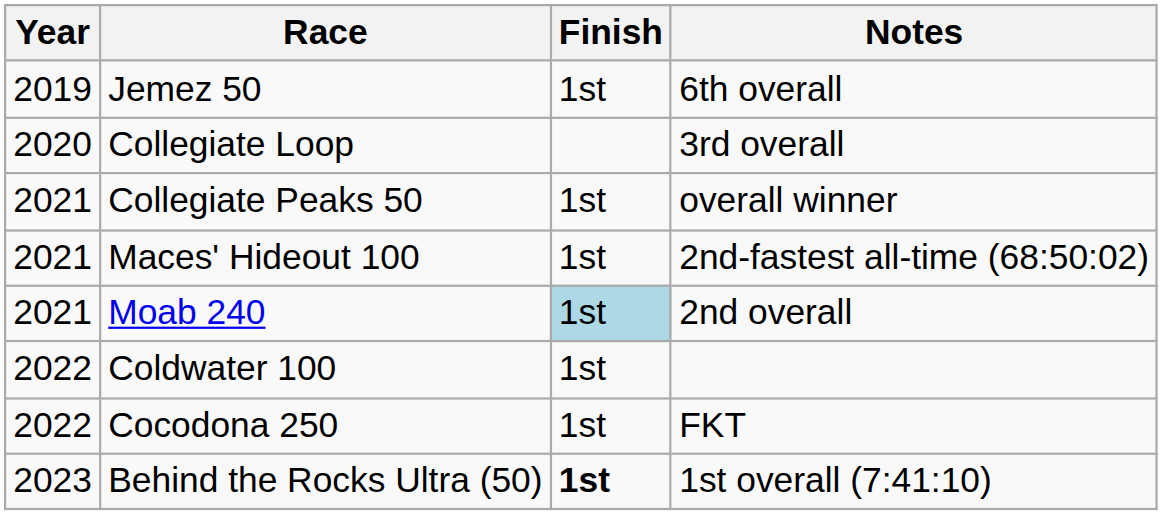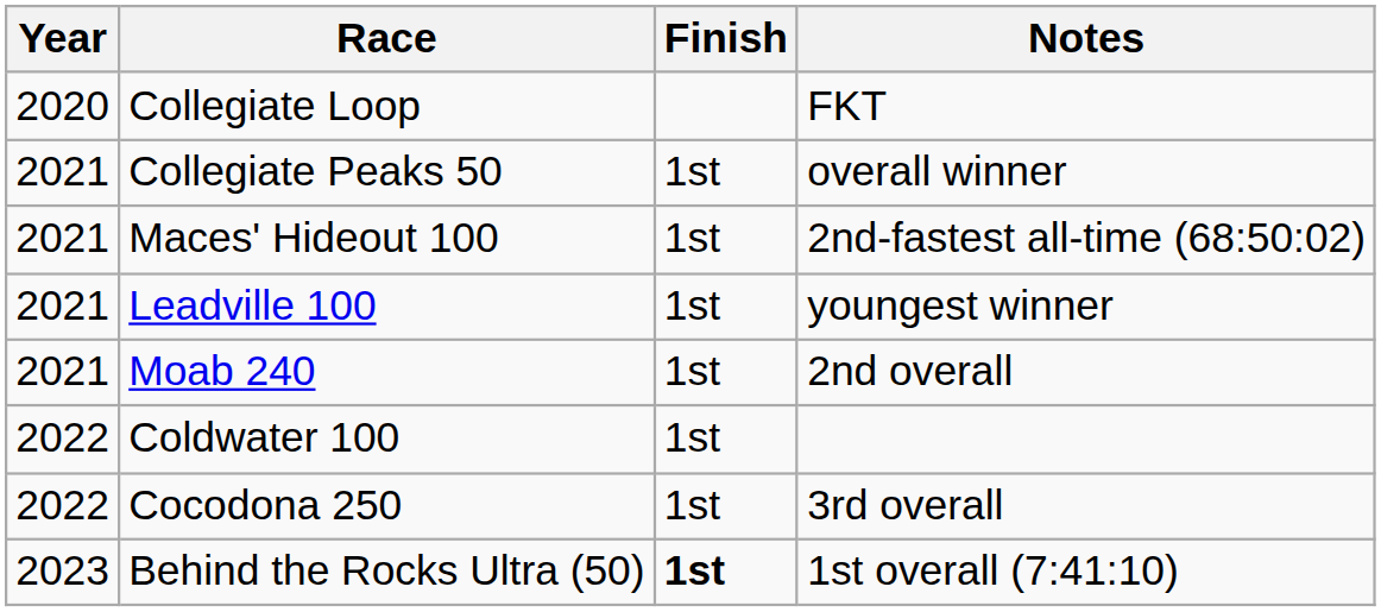- row: 2019 | Jemez 50 | 1st | 6th overall
Collegiate Loop | Notes: 3rd overall -> FKT
+ row: 2021 | Leadville 100 | 1st | youngest winner
Moab 240 | Finish: lightblue background -> no background
Cocodona 250 | Notes: FKT -> 3rd overall
